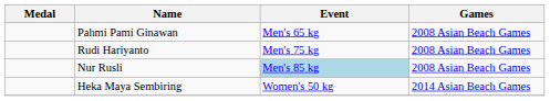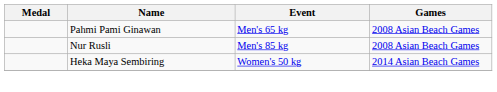- row: Rudi Hariyanto | Men's 75 kg | 2008 Asian Beach Games
Nur Rusli | Event: lightblue background -> no background
